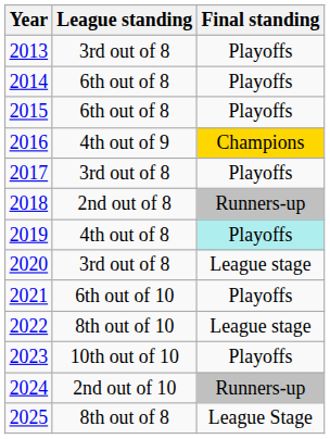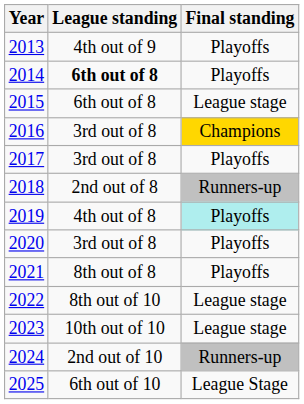2013 | League standing: 3rd out of 8 -> 4th out of 9
2014 | League standing: normal -> bold
2015 | Final standing: Playoffs -> League stage
2016 | League standing: 4th out of 9 -> 3rd out of 8
2020 | Final standing: League stage -> Playoffs
2021 | League standing: 6th out of 10 -> 8th out of 8
2023 | Final standing: Playoffs -> League stage
2025 | League standing: 8th out of 8 -> 6th out of 10
